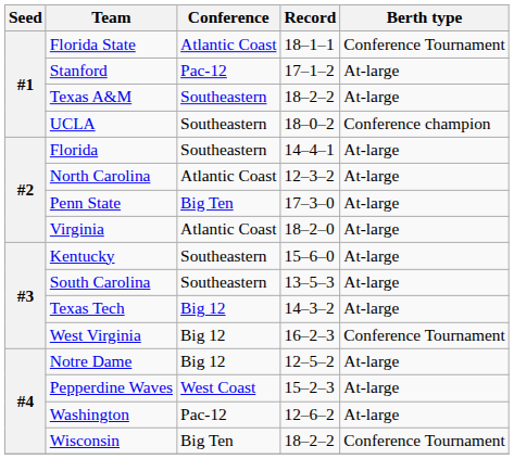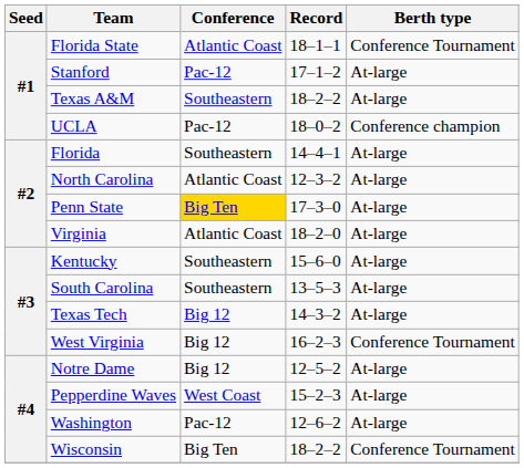UCLA | Conference: Southeastern -> Pac-12
Penn State | Conference: no background -> gold background
